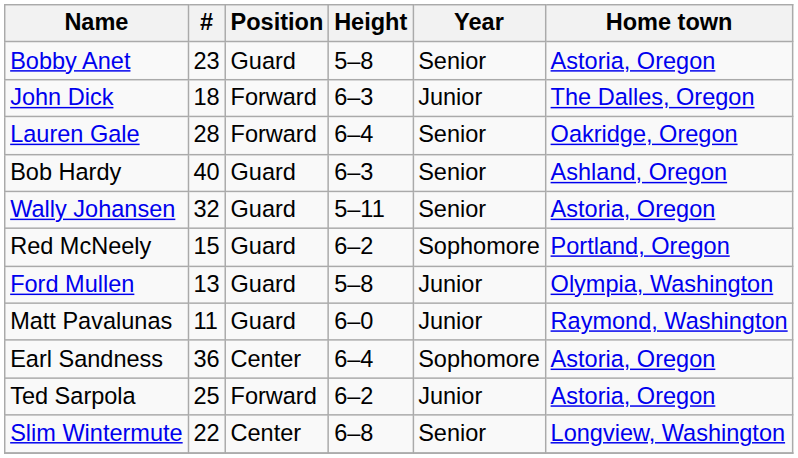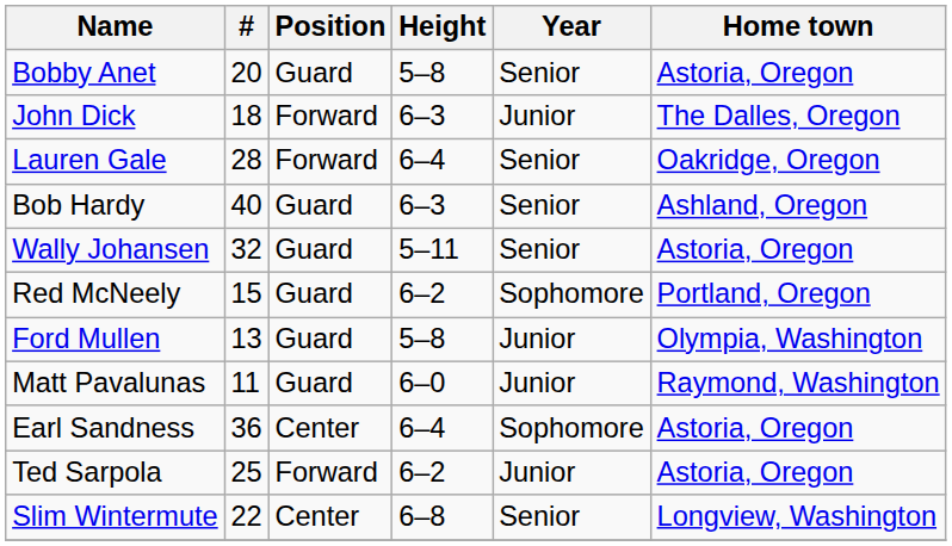Bobby Anet | #: 23 -> 20
